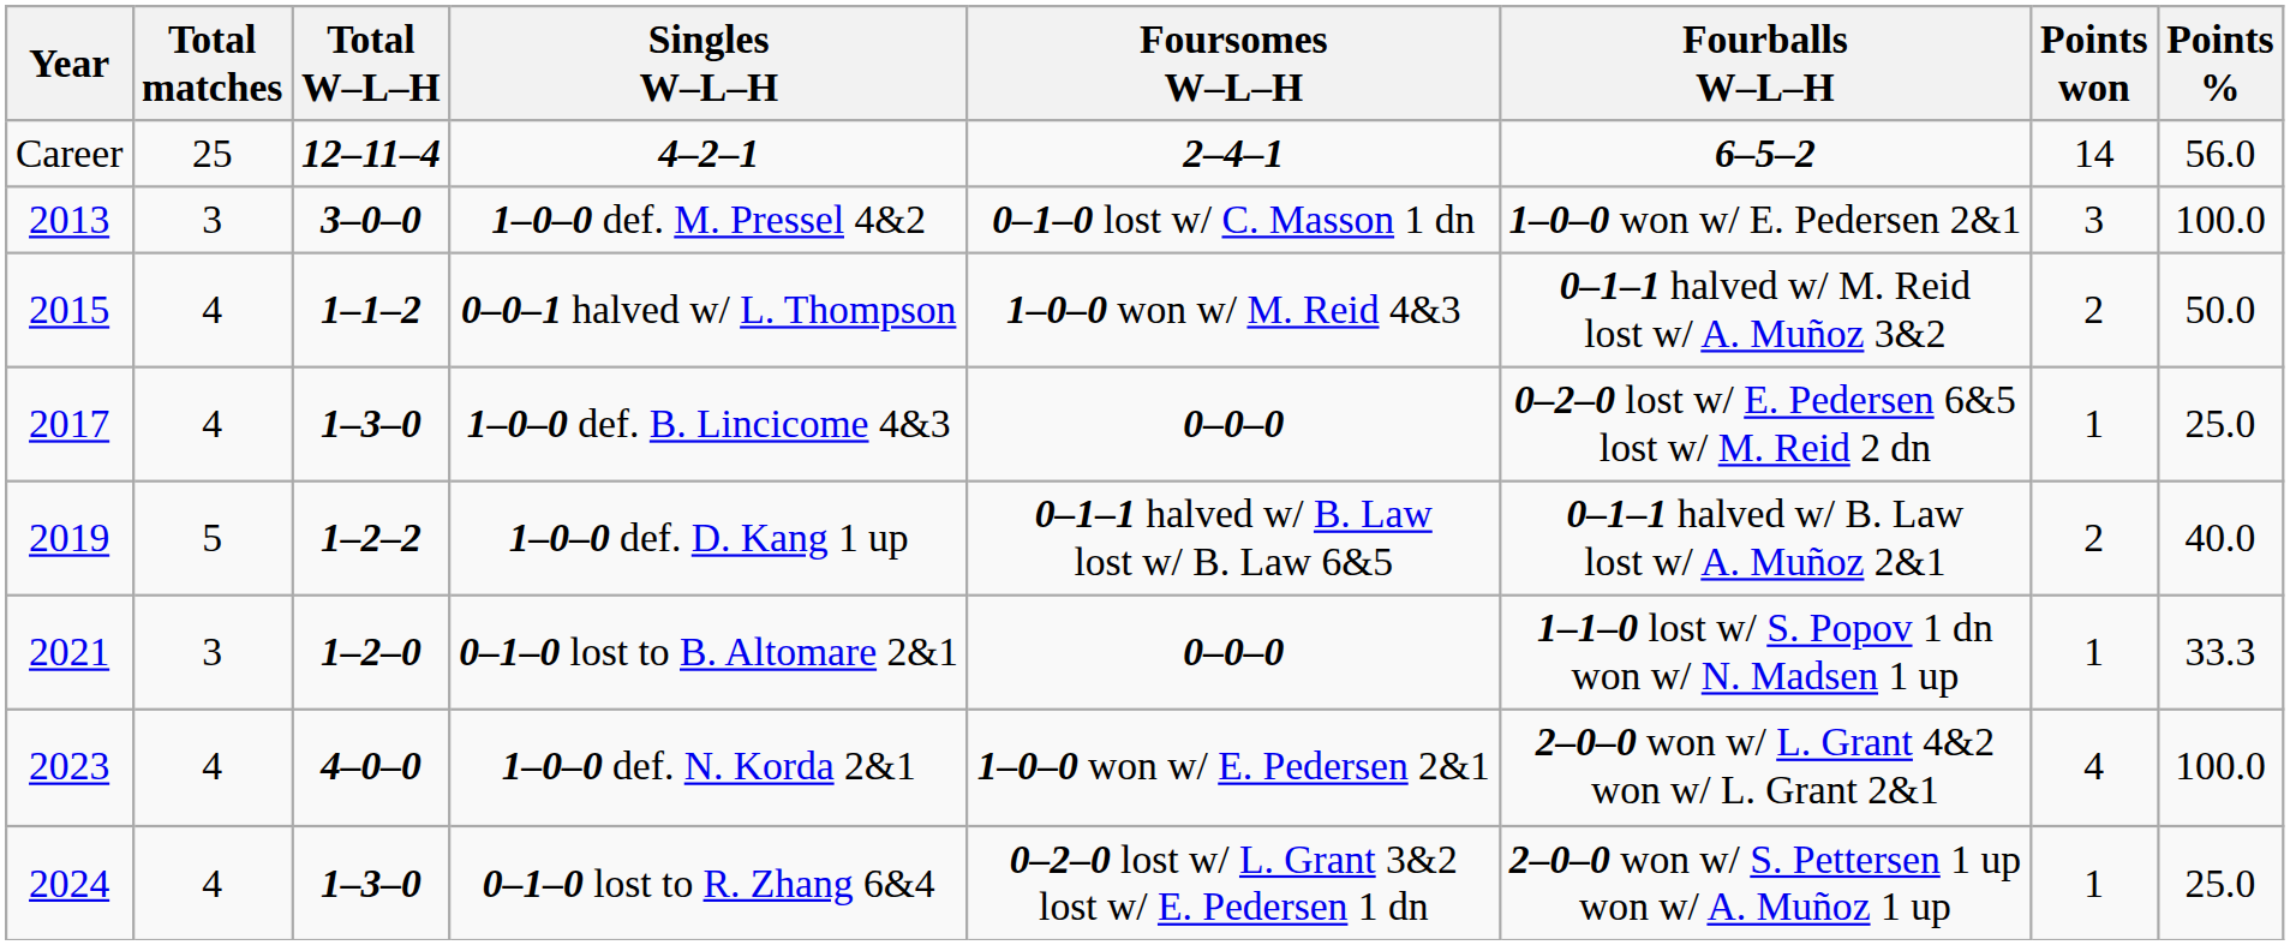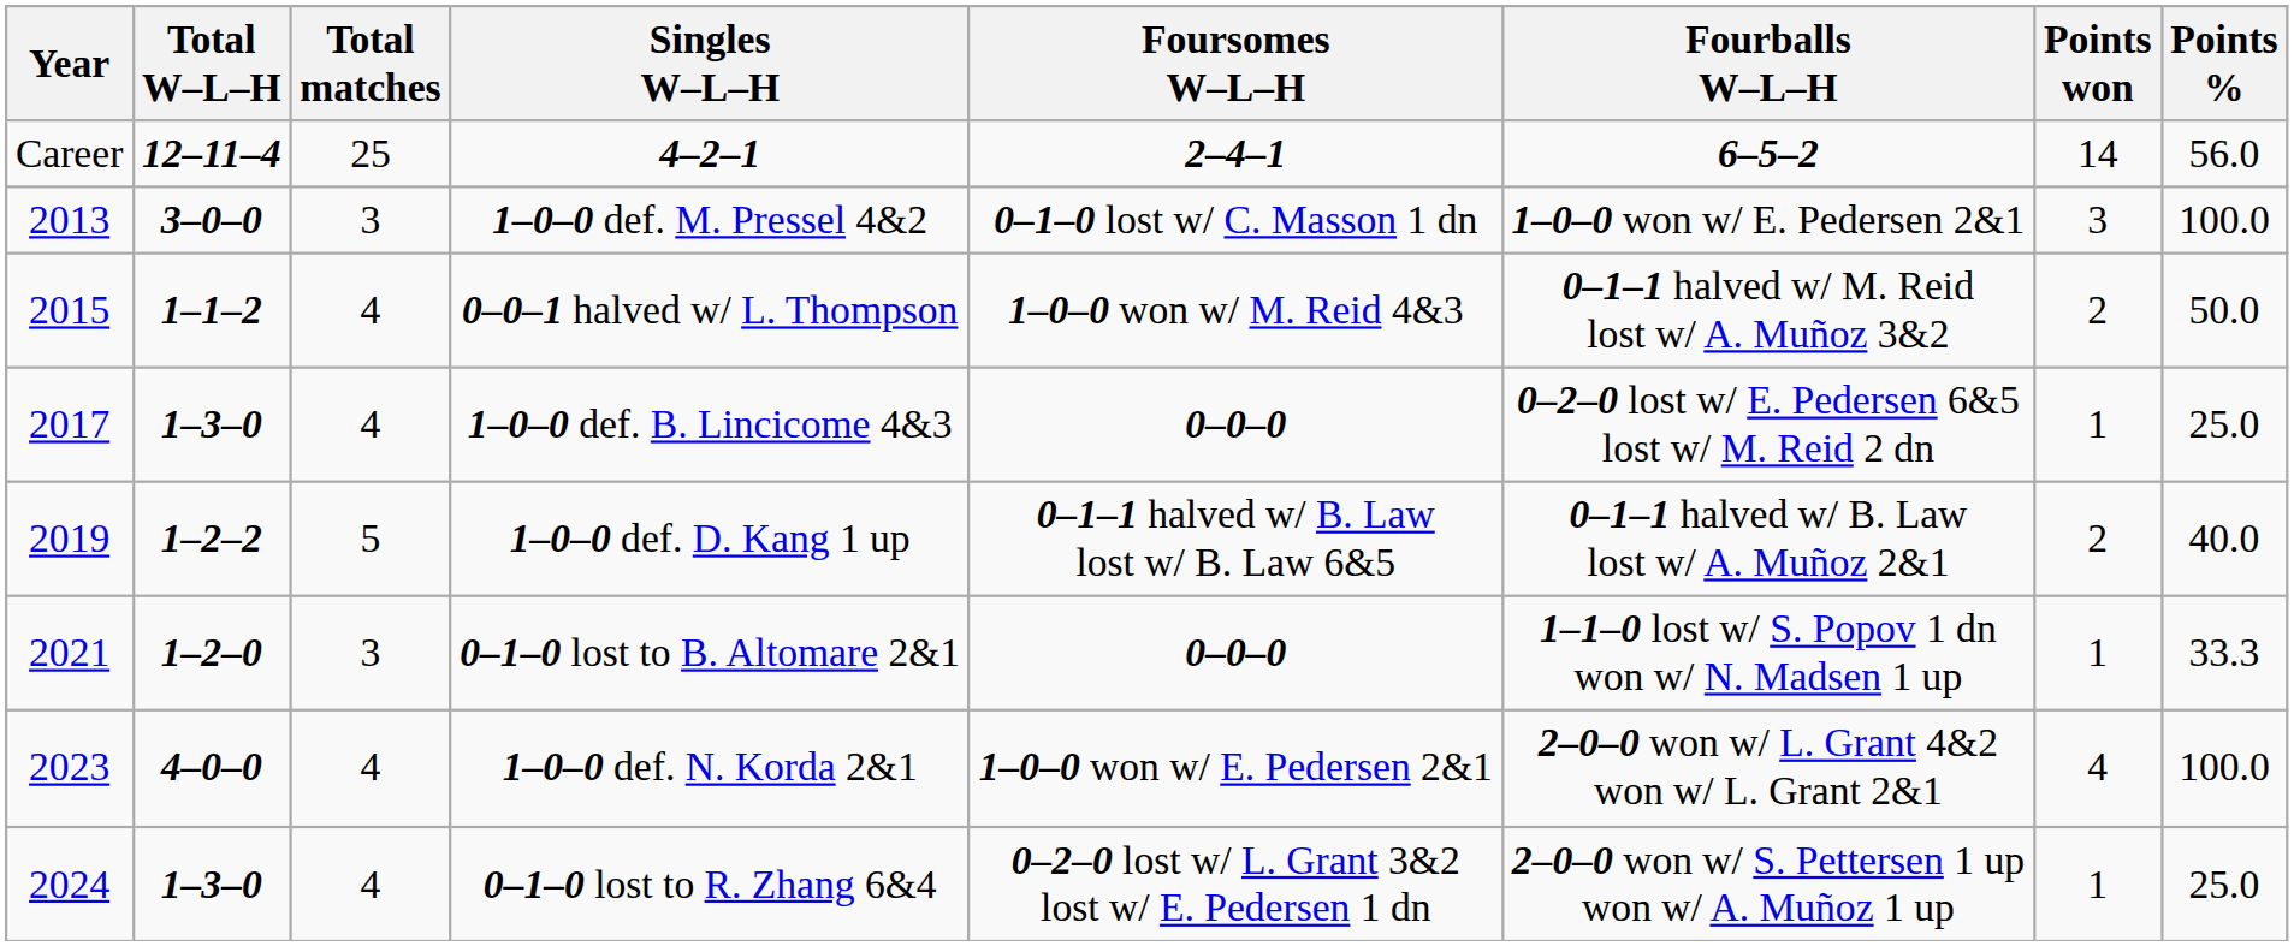columns swapped: Total matches <-> Total W–L–H
